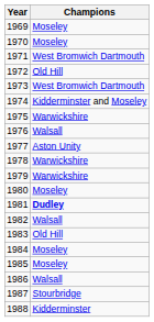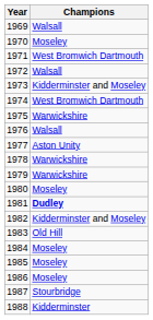1969 | Champions: Moseley -> Walsall
1972 | Champions: Old Hill -> Walsall
1973 | Champions: West Bromwich Dartmouth -> Kidderminster and Moseley
1974 | Champions: Kidderminster and Moseley -> West Bromwich Dartmouth
1982 | Champions: Walsall -> Kidderminster and Moseley
1986 | Champions: Walsall -> Moseley
